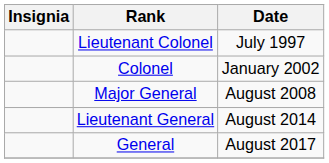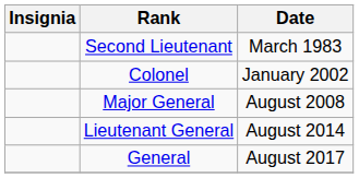+ row: Second Lieutenant | March 1983
- row: Lieutenant Colonel | July 1997
